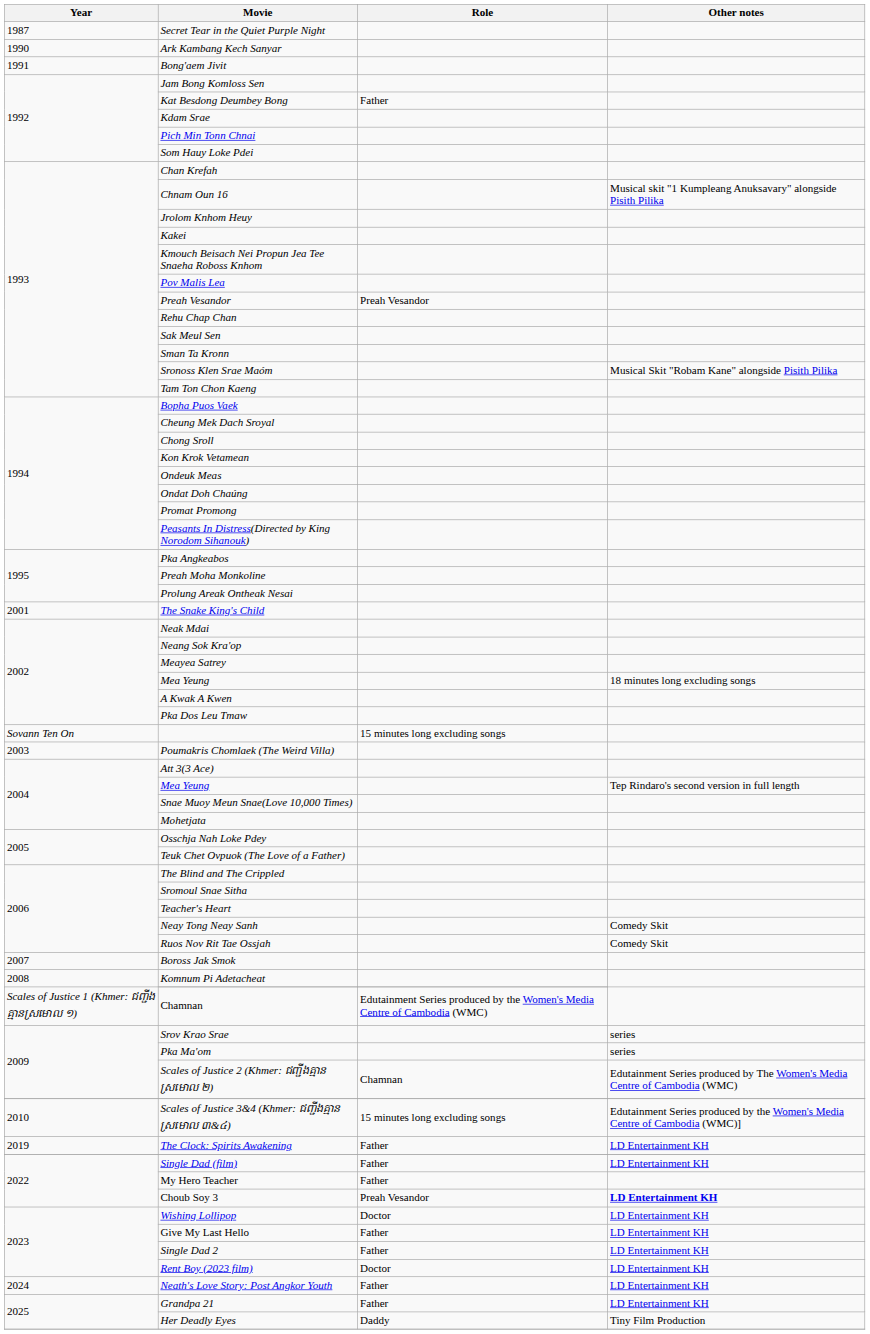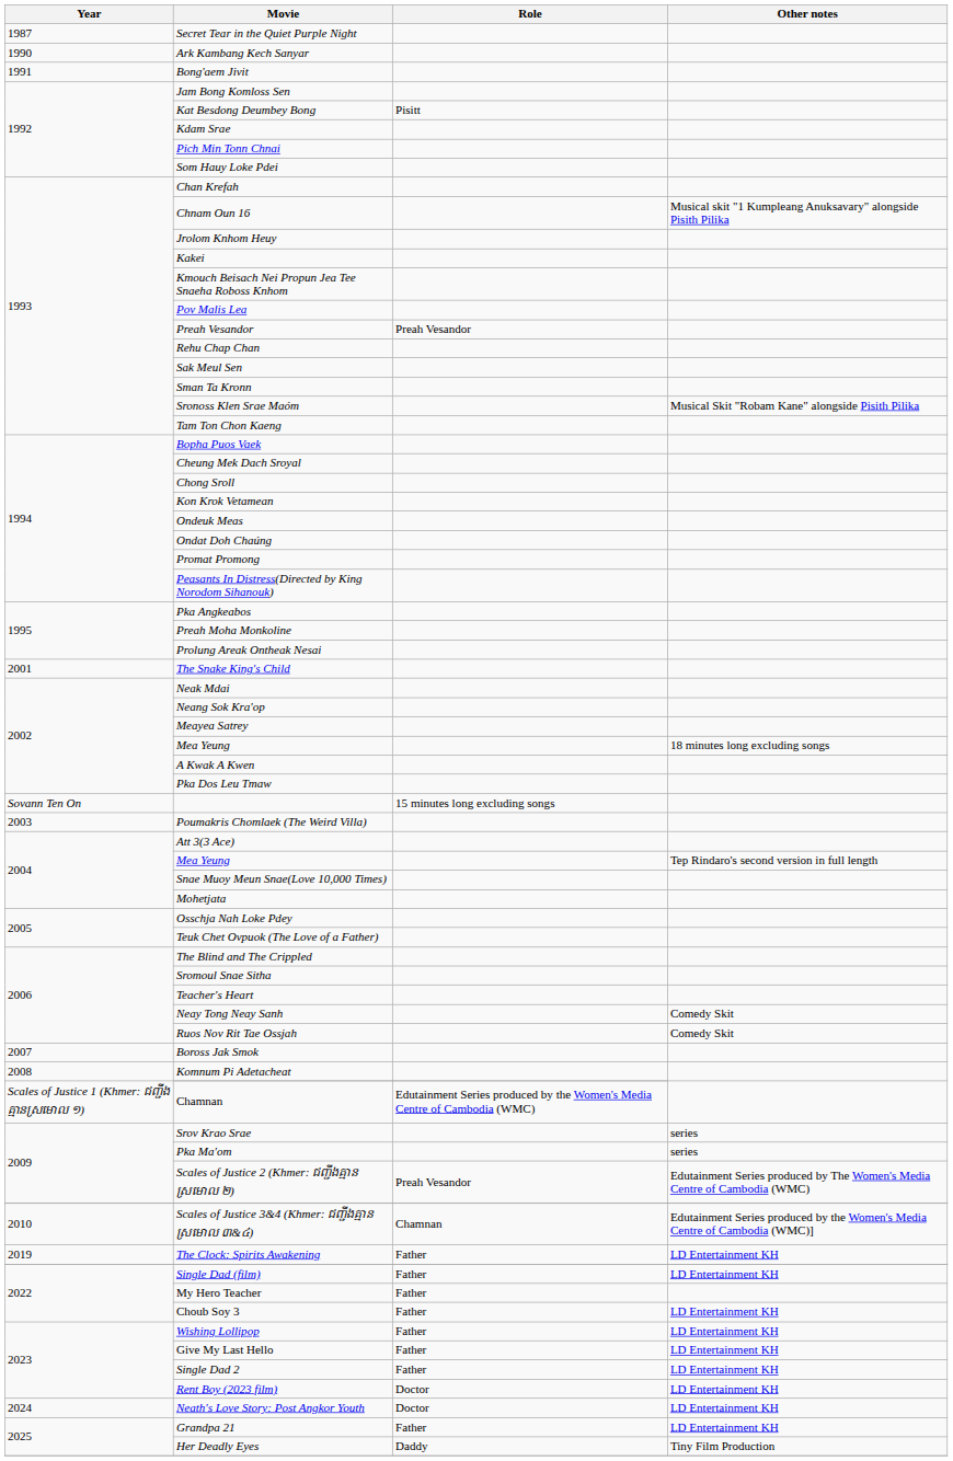Kat Besdong Deumbey Bong | Role: Father -> Pisitt
Scales of Justice 2 (Khmer: ជញ្ជីងគ្មានស្រមោល ២) | Role: Chamnan -> Preah Vesandor
Scales of Justice 3&4 (Khmer: ជញ្ជីងគ្មានស្រមោល ៣&៤) | Role: 15 minutes long excluding songs -> Chamnan
Choub Soy 3 | Role: Preah Vesandor -> Father
Choub Soy 3 | Other notes: bold -> normal
Wishing Lollipop | Role: Doctor -> Father
Neath's Love Story: Post Angkor Youth | Role: Father -> Doctor
